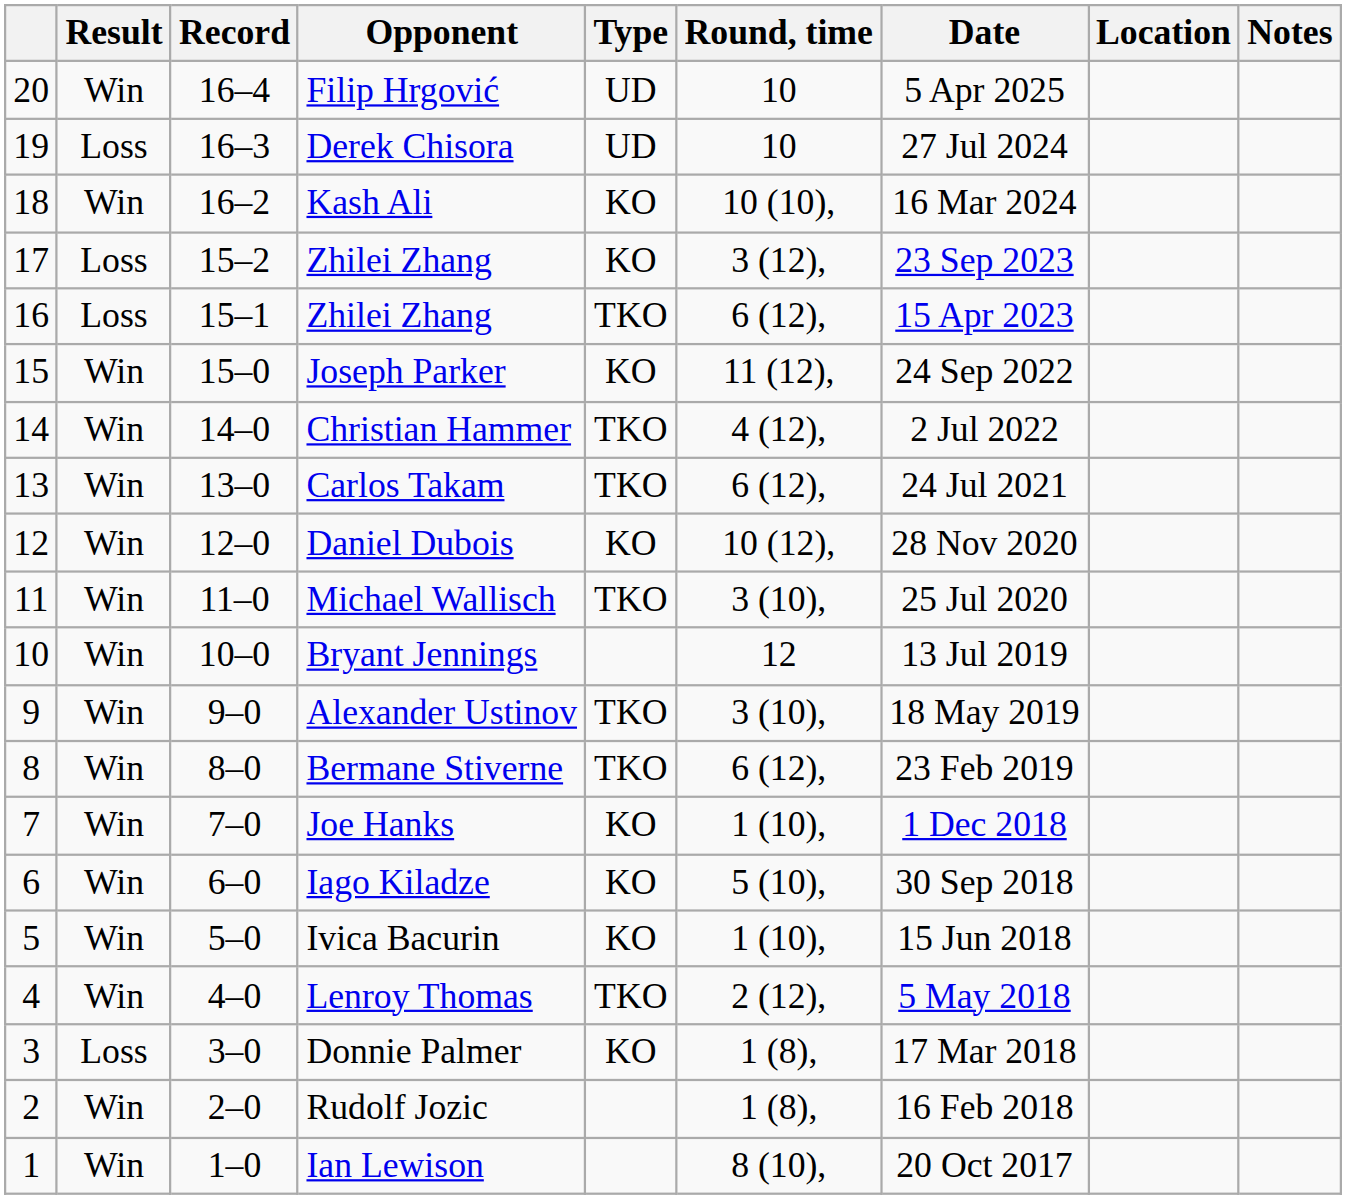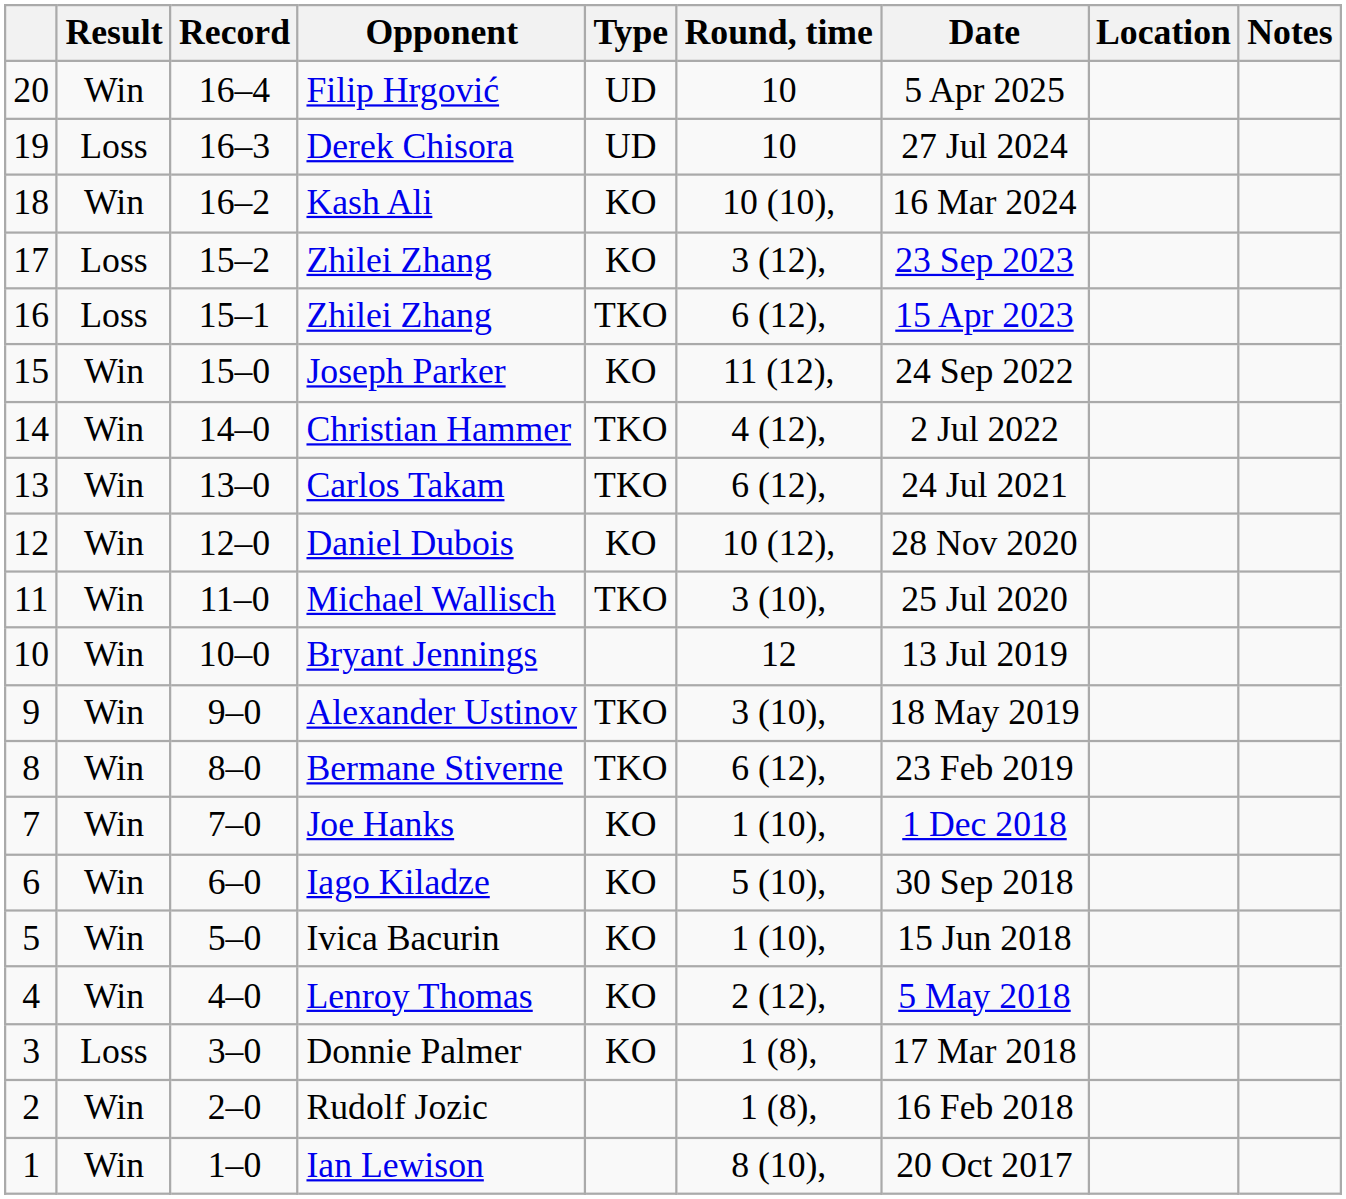Lenroy Thomas | Type: TKO -> KO
